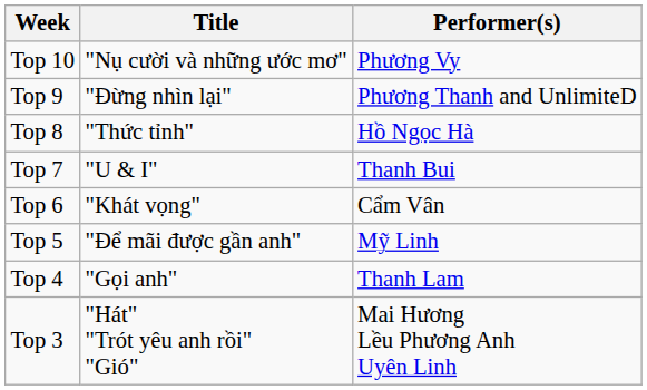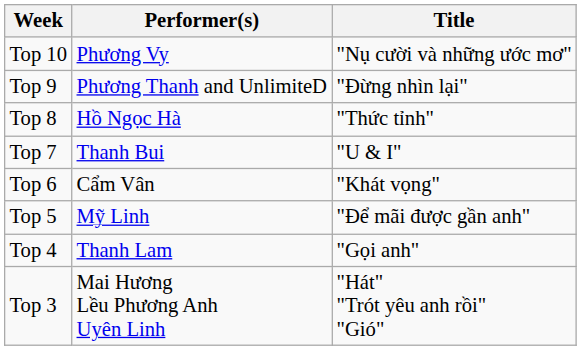columns swapped: Performer(s) <-> Title
